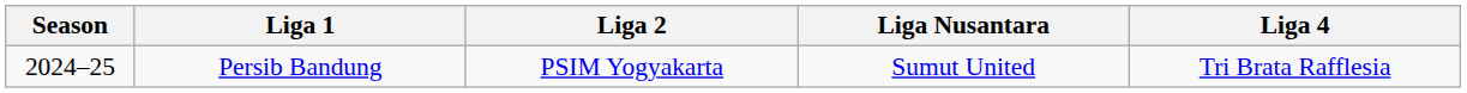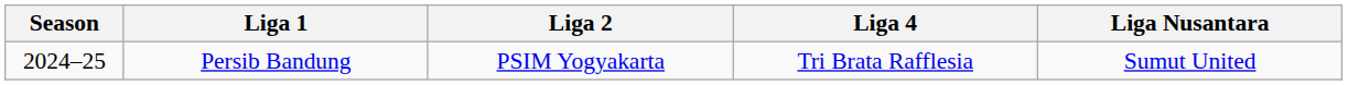columns swapped: Liga Nusantara <-> Liga 4
